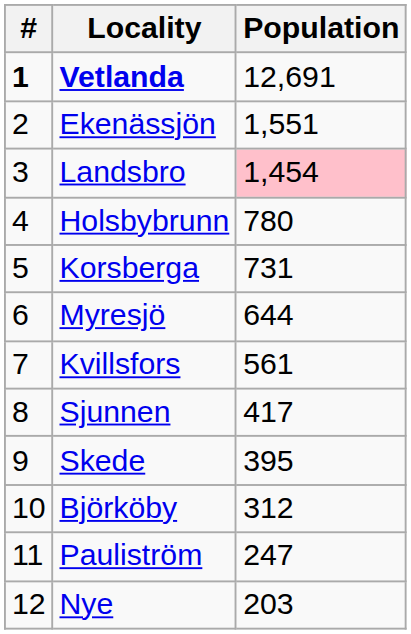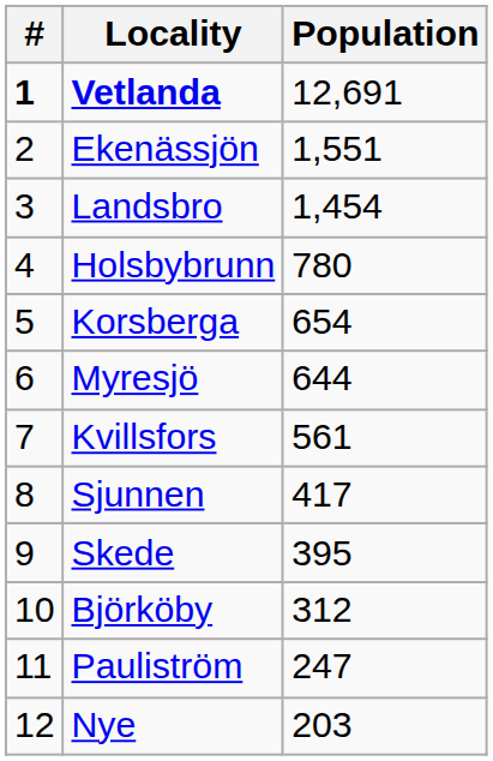Landsbro | Population: pink background -> no background
Korsberga | Population: 731 -> 654
